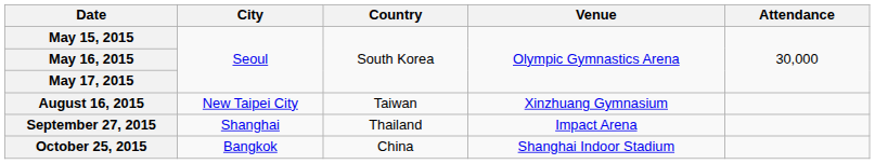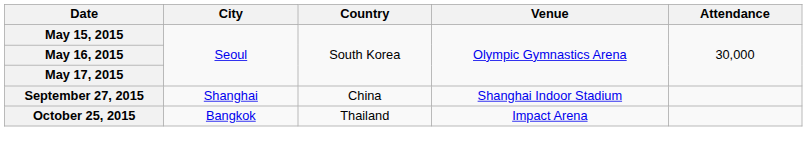- row: August 16, 2015 | New Taipei City | Taiwan | Xinzhuang Gymnasium
September 27, 2015 | Country: Thailand -> China
September 27, 2015 | Venue: Impact Arena -> Shanghai Indoor Stadium
October 25, 2015 | Country: China -> Thailand
October 25, 2015 | Venue: Shanghai Indoor Stadium -> Impact Arena
